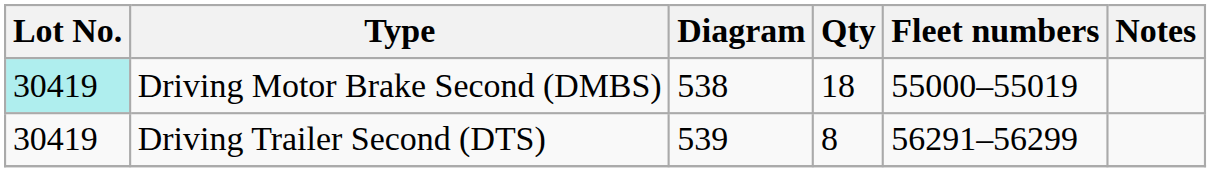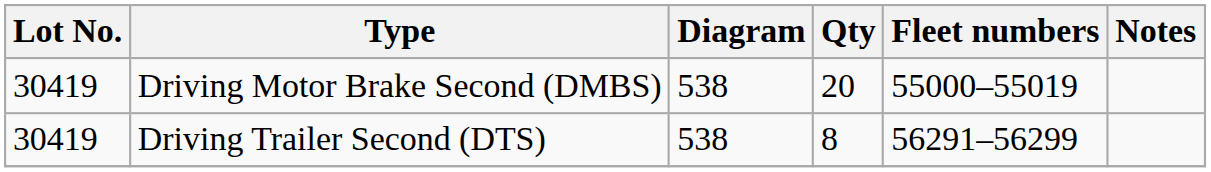Driving Motor Brake Second (DMBS) | Lot No.: paleturquoise background -> no background
Driving Motor Brake Second (DMBS) | Qty: 18 -> 20
Driving Trailer Second (DTS) | Diagram: 539 -> 538
